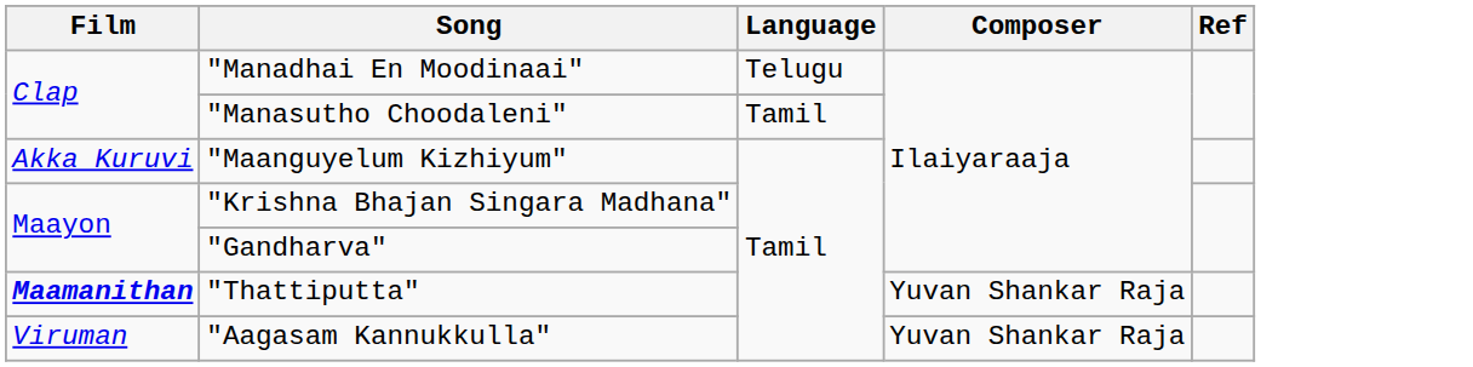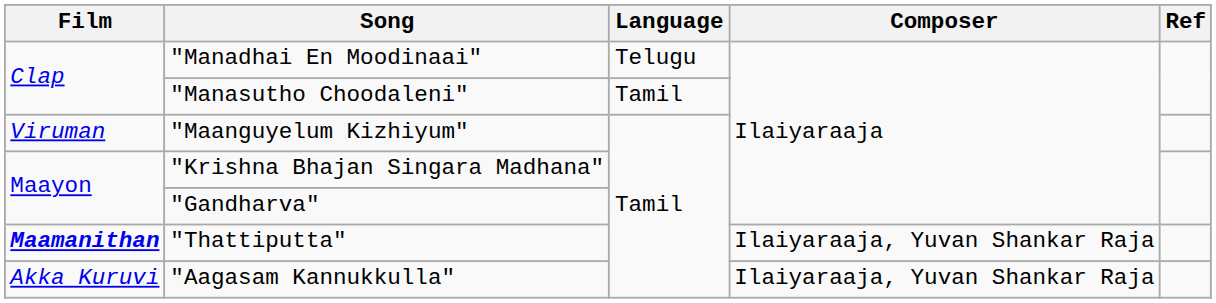"Maanguyelum Kizhiyum" | Film: Akka Kuruvi -> Viruman
"Thattiputta" | Composer: Yuvan Shankar Raja -> Ilaiyaraaja, Yuvan Shankar Raja
"Aagasam Kannukkulla" | Film: Viruman -> Akka Kuruvi
"Aagasam Kannukkulla" | Composer: Yuvan Shankar Raja -> Ilaiyaraaja, Yuvan Shankar Raja
